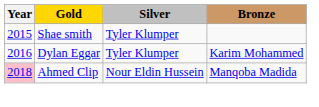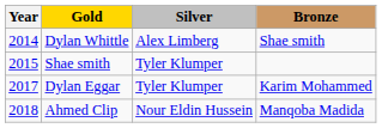+ row: 2014 | Dylan Whittle | Alex Limberg | Shae smith
Dylan Eggar | Year: 2016 -> 2017
Ahmed Clip | Year: pink background -> no background
